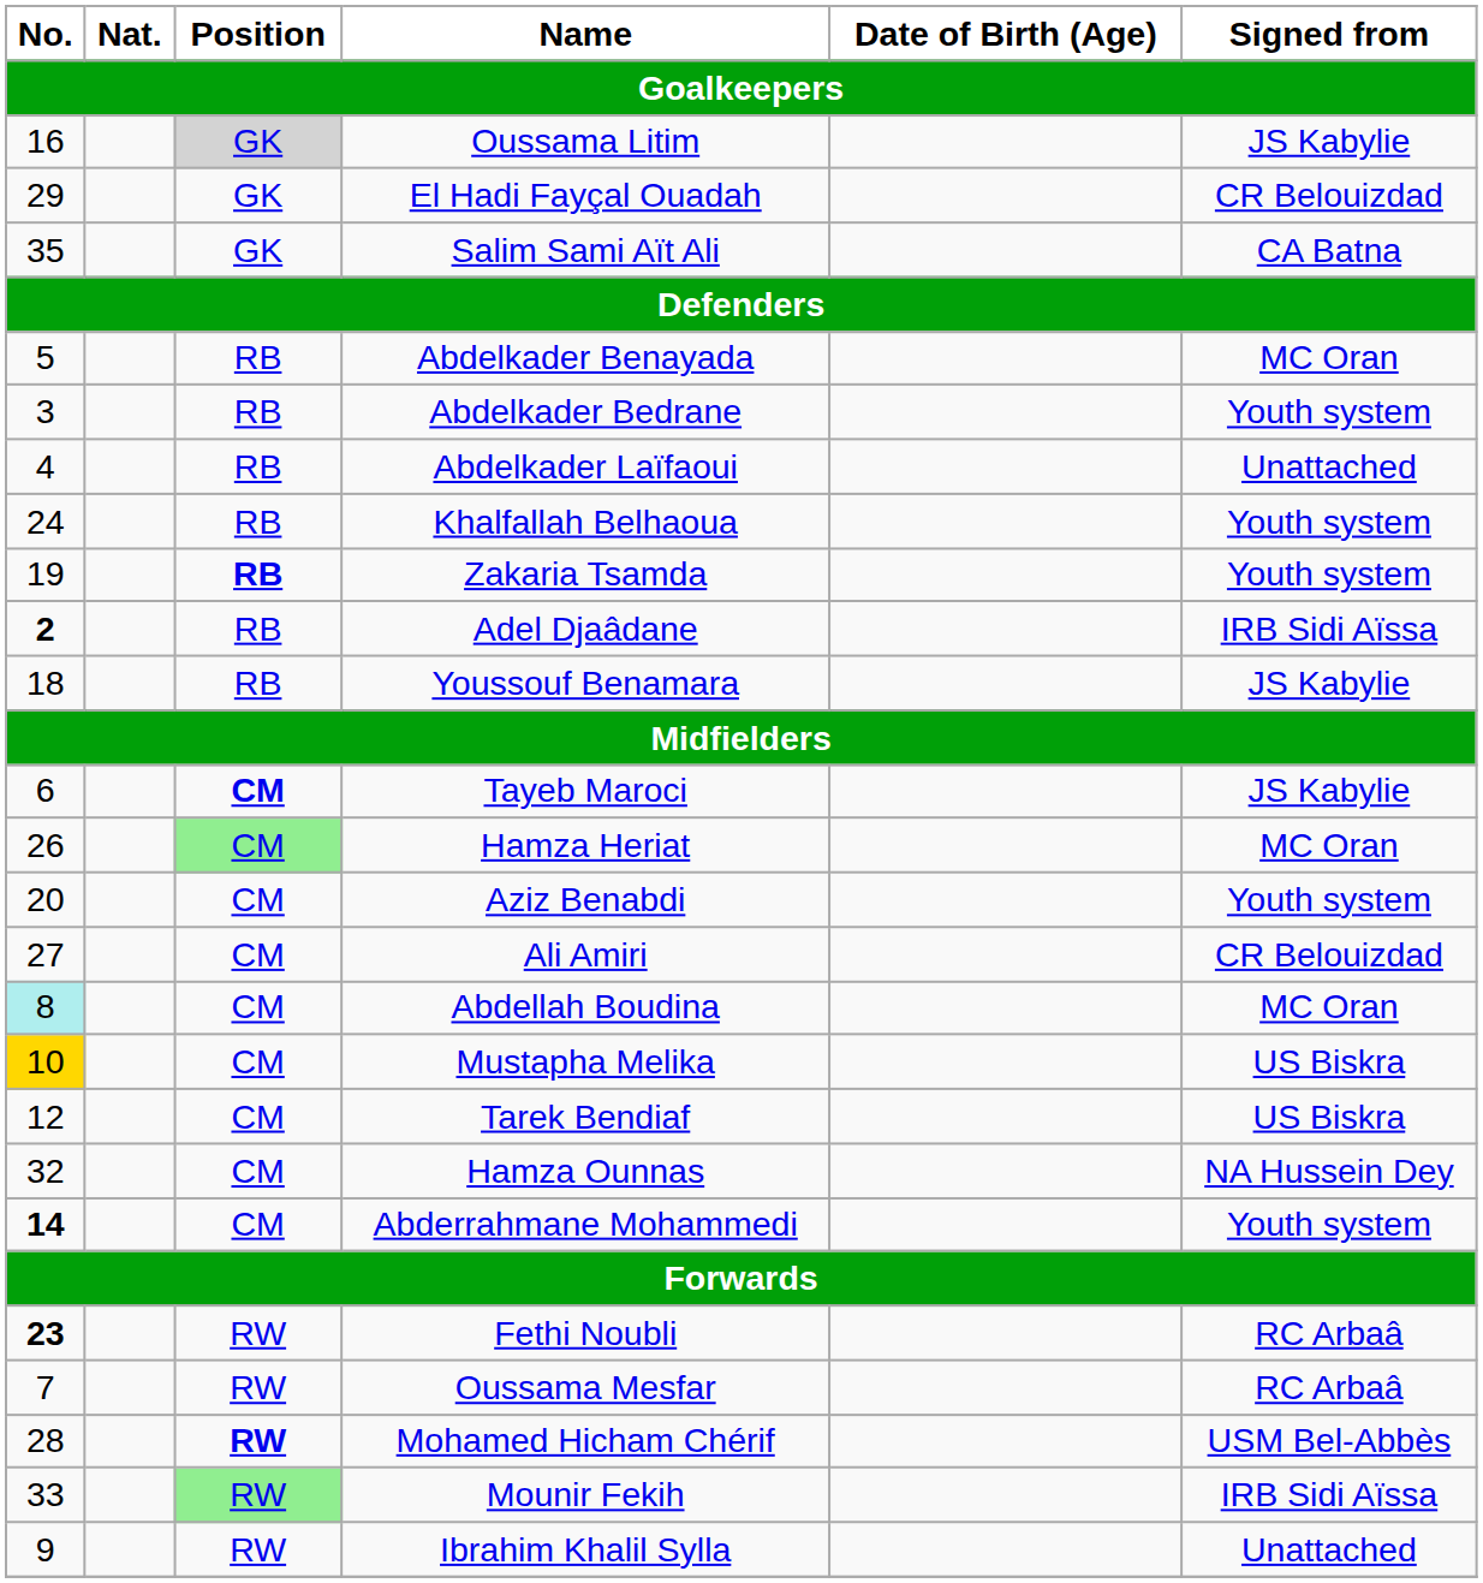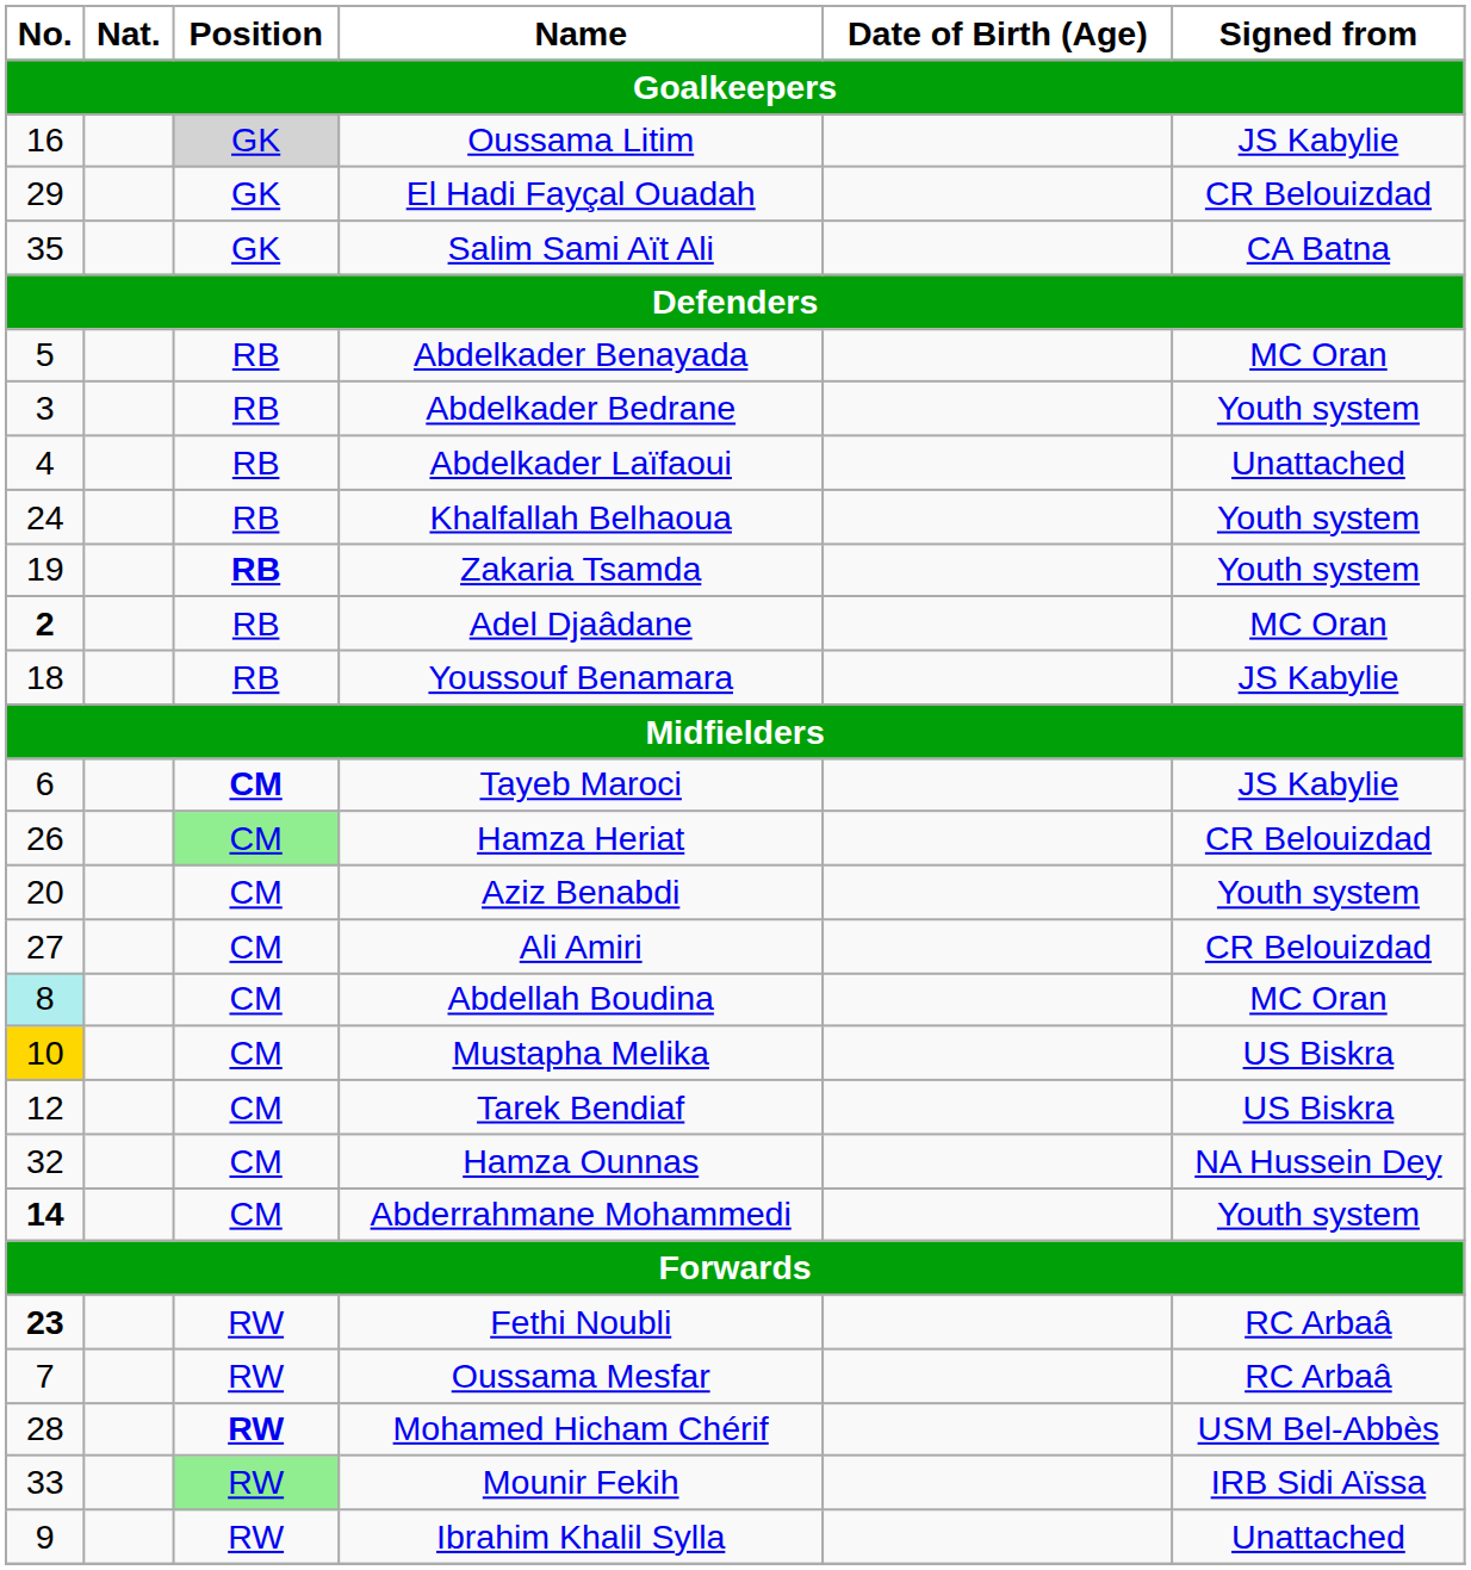Adel Djaâdane | Signed from: IRB Sidi Aïssa -> MC Oran
Hamza Heriat | Signed from: MC Oran -> CR Belouizdad
